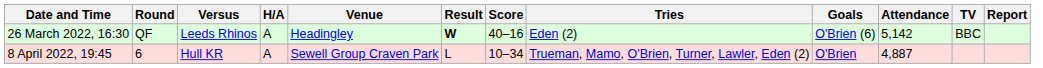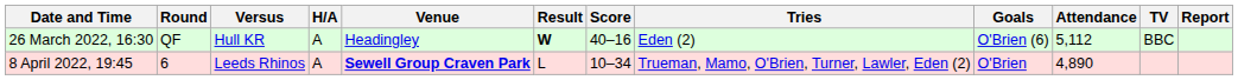26 March 2022, 16:30 | Versus: Leeds Rhinos -> Hull KR
26 March 2022, 16:30 | Attendance: 5,142 -> 5,112
8 April 2022, 19:45 | Versus: Hull KR -> Leeds Rhinos
8 April 2022, 19:45 | Venue: normal -> bold
8 April 2022, 19:45 | Attendance: 4,887 -> 4,890
